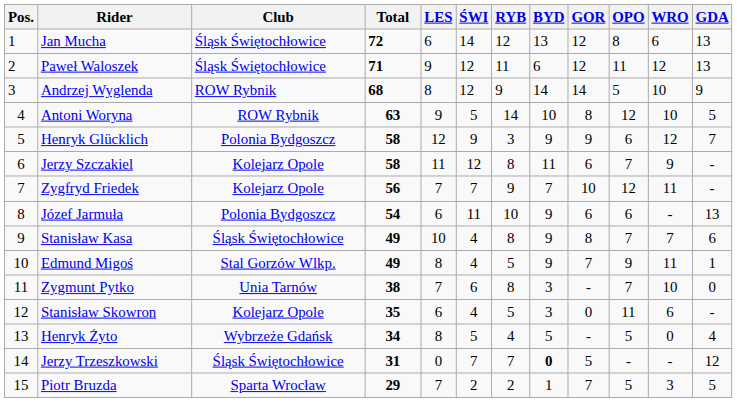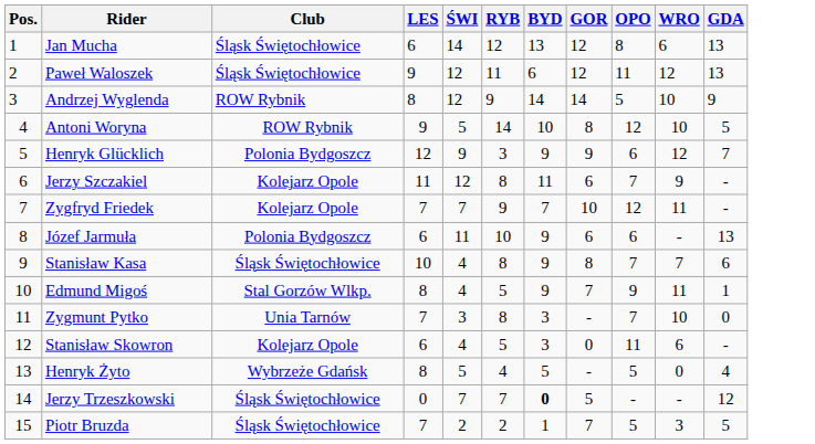- column: Total | 72 | 71 | 68 | 63 | 58 | 58 | 56 | 54 | 49 | 49 | 38 | 35 | 34 | 31 | 29
Zygmunt Pytko | ŚWI: 6 -> 3
Piotr Bruzda | Club: Sparta Wrocław -> Śląsk Świętochłowice
